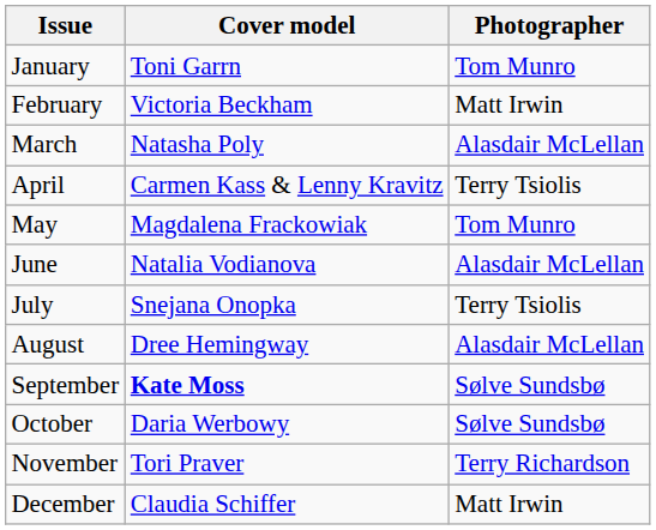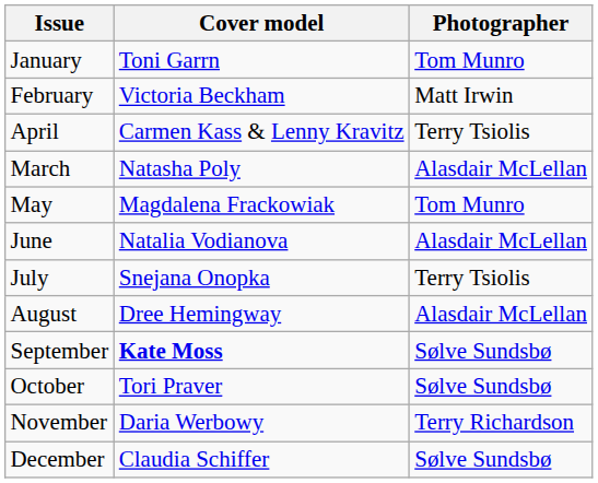rows swapped: March <-> April
October | Cover model: Daria Werbowy -> Tori Praver
November | Cover model: Tori Praver -> Daria Werbowy
December | Photographer: Matt Irwin -> Sølve Sundsbø
